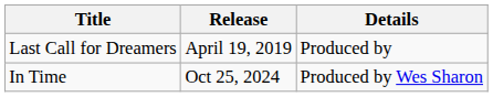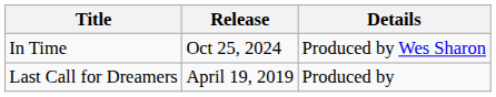rows swapped: Last Call for Dreamers <-> In Time
